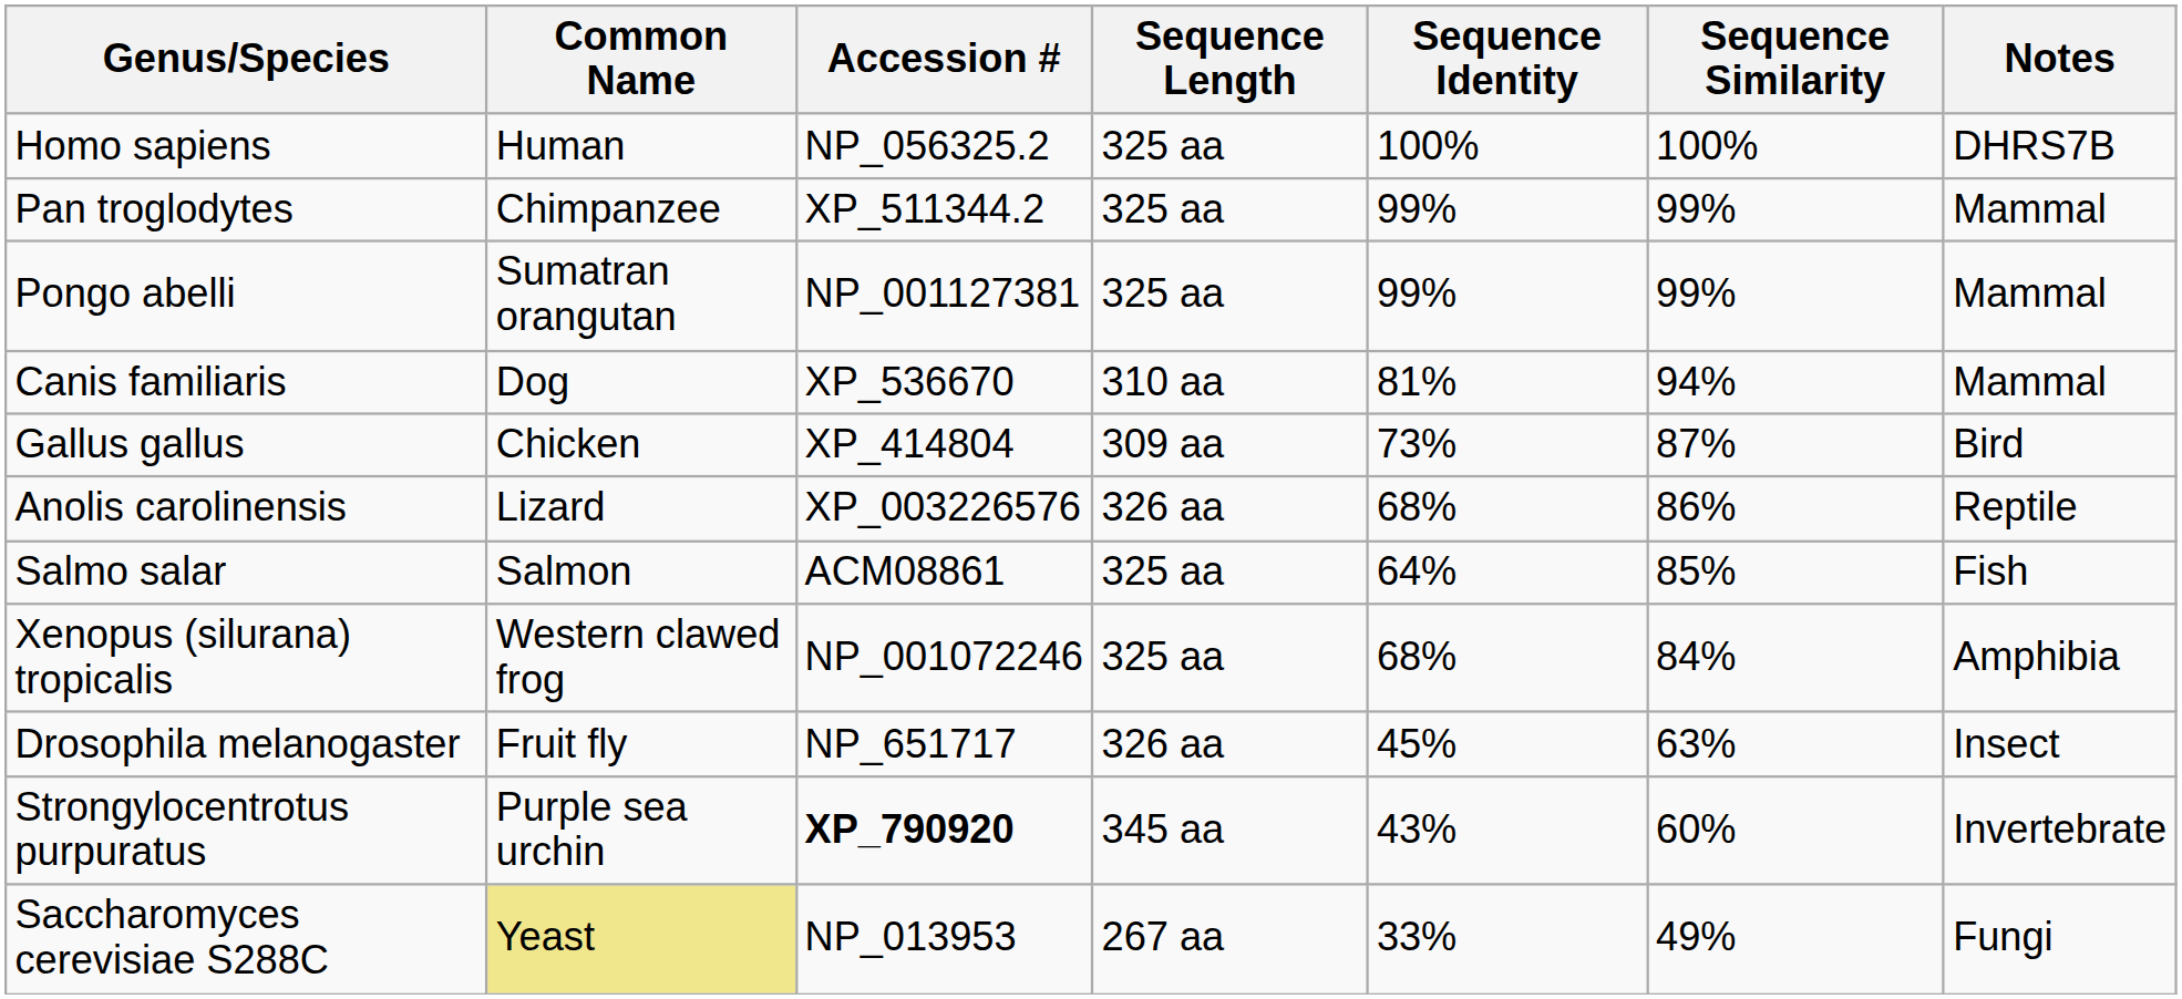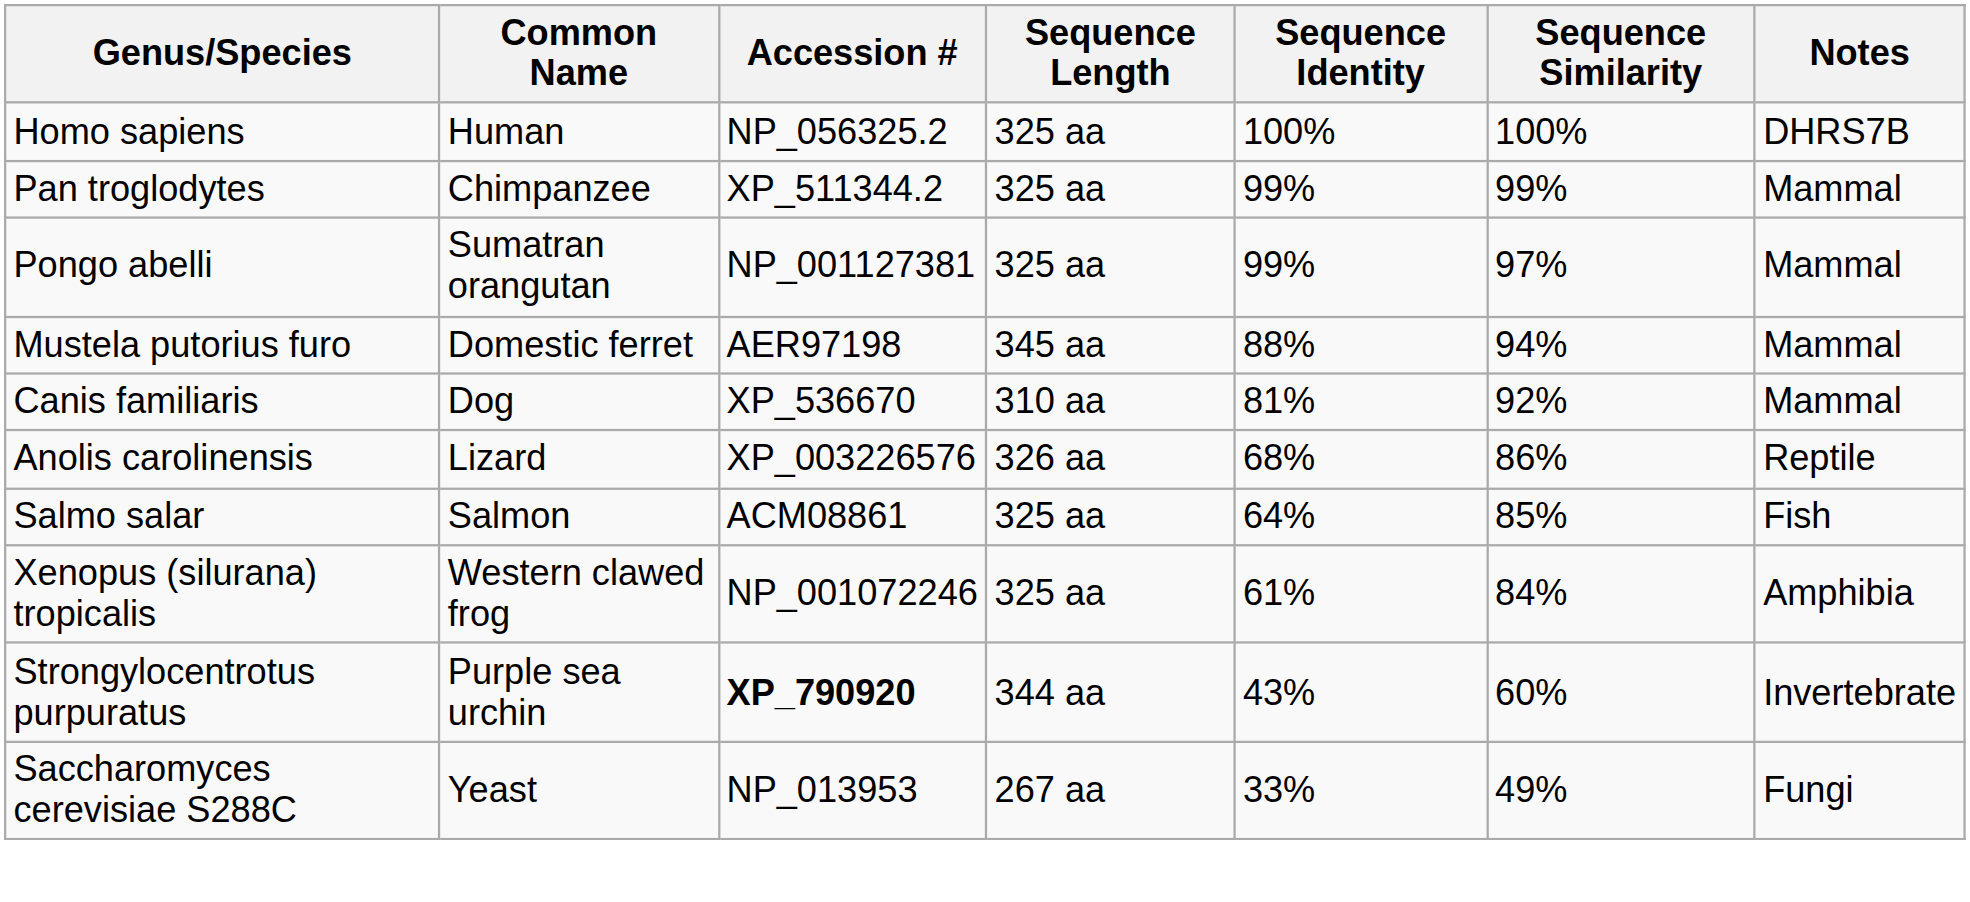Pongo abelli | Sequence Similarity: 99% -> 97%
+ row: Mustela putorius furo | Domestic ferret | AER97198 | 345 aa | 88% | 94% | Mammal
Canis familiaris | Sequence Similarity: 94% -> 92%
- row: Gallus gallus | Chicken | XP_414804 | 309 aa | 73% | 87% | Bird
Xenopus (silurana) tropicalis | Sequence Identity: 68% -> 61%
- row: Drosophila melanogaster | Fruit fly | NP_651717 | 326 aa | 45% | 63% | Insect
Strongylocentrotus purpuratus | Sequence Length: 345 aa -> 344 aa
Saccharomyces cerevisiae S288C | Common Name: khaki background -> no background
